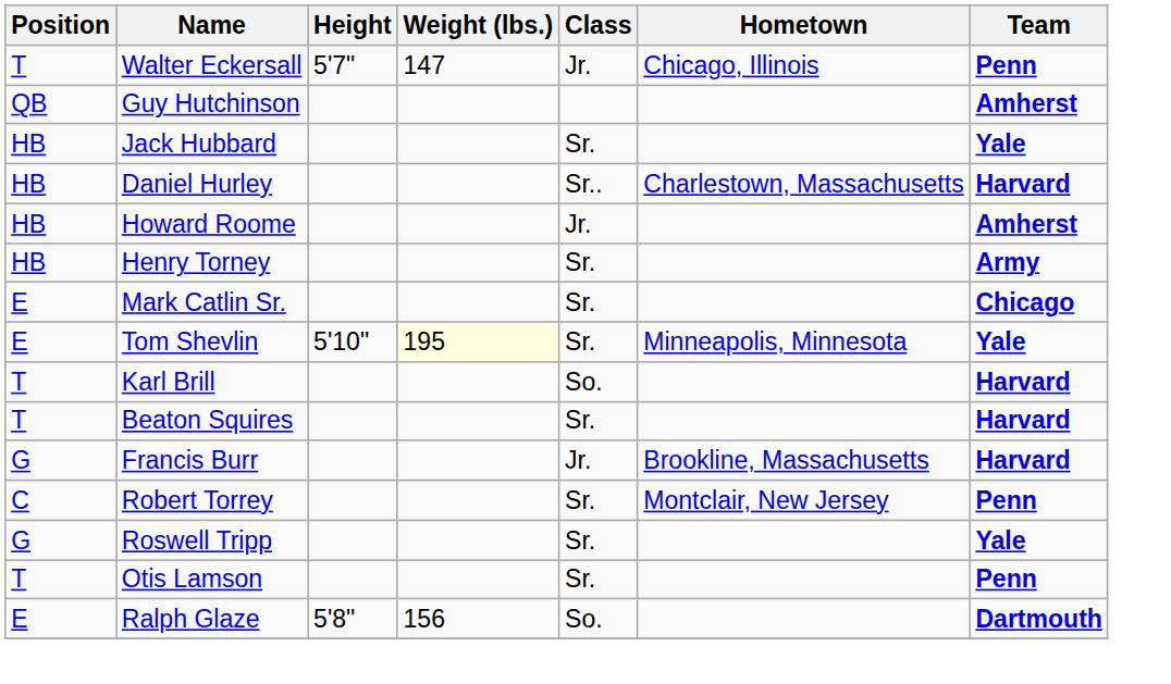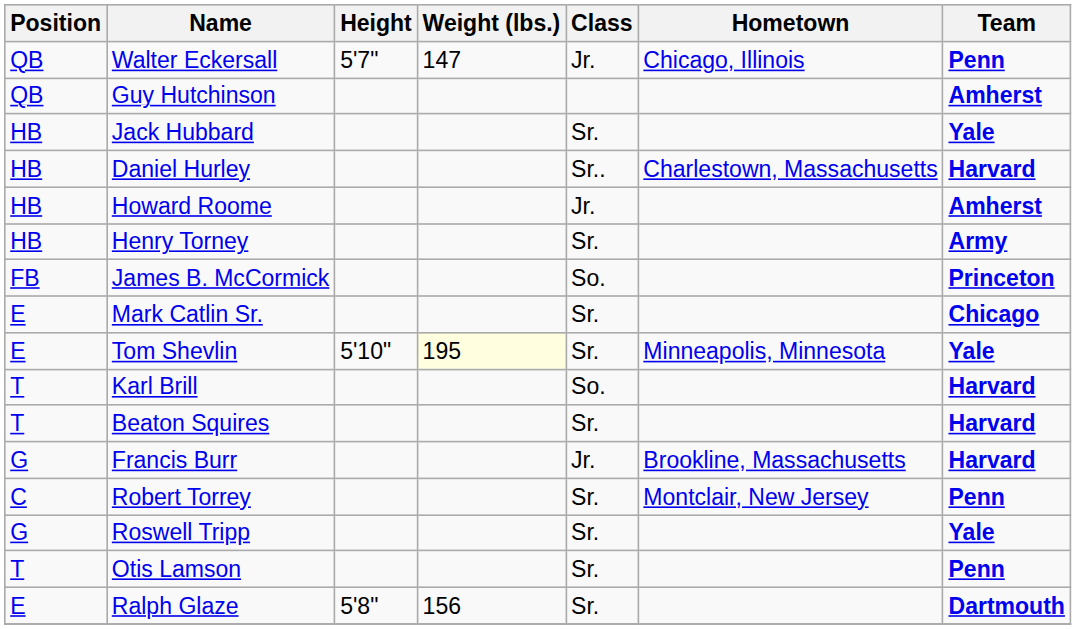Walter Eckersall | Position: T -> QB
+ row: FB | James B. McCormick | So. | Princeton
Ralph Glaze | Class: So. -> Sr.
